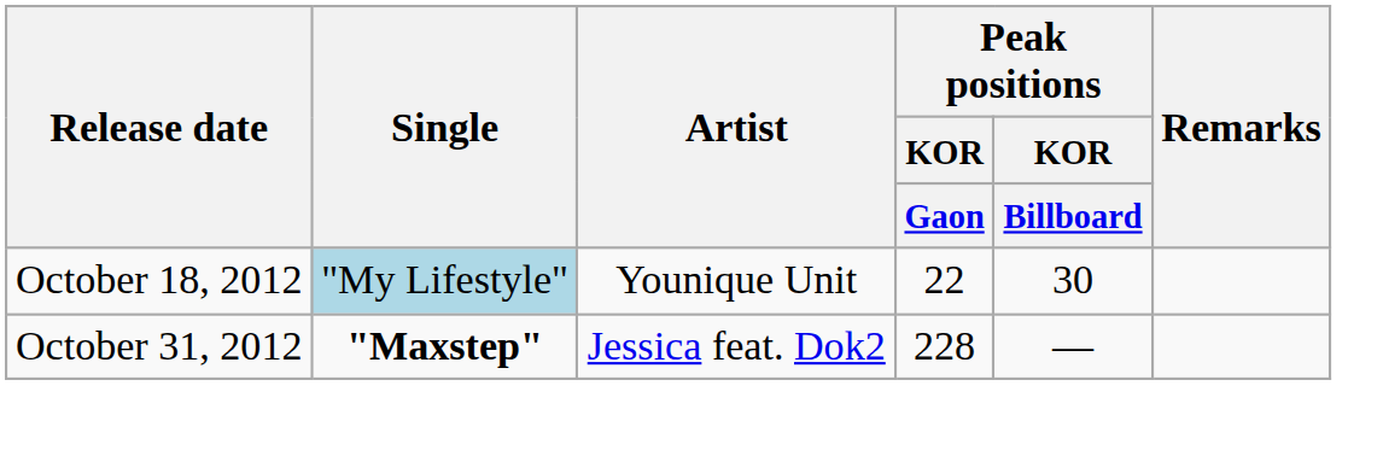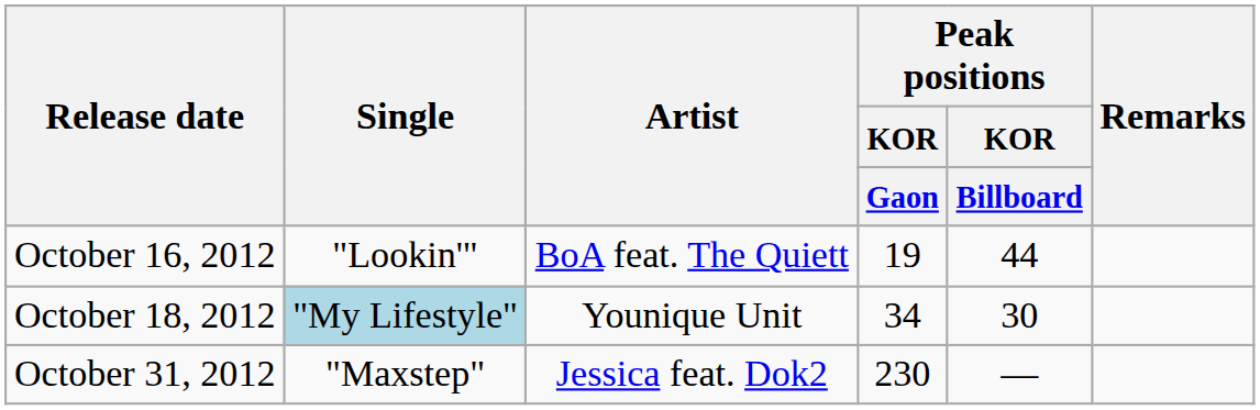+ row: October 16, 2012 | "Lookin'" | BoA feat. The Quiett | 19 | 44
October 18, 2012 | Peak positions / KOR / Gaon: 22 -> 34
October 31, 2012 | Single: bold -> normal
October 31, 2012 | Peak positions / KOR / Gaon: 228 -> 230
